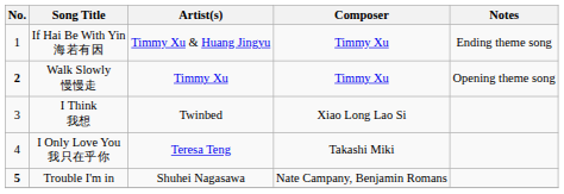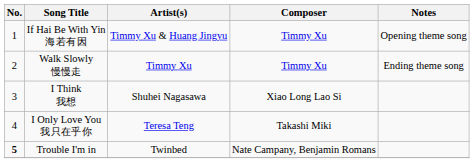If Hai Be With Yin 海若有因 | Notes: Ending theme song -> Opening theme song
Walk Slowly 慢慢走 | No.: bold -> normal
Walk Slowly 慢慢走 | Notes: Opening theme song -> Ending theme song
I Think 我想 | Artist(s): Twinbed -> Shuhei Nagasawa
Trouble I'm in | Artist(s): Shuhei Nagasawa -> Twinbed
